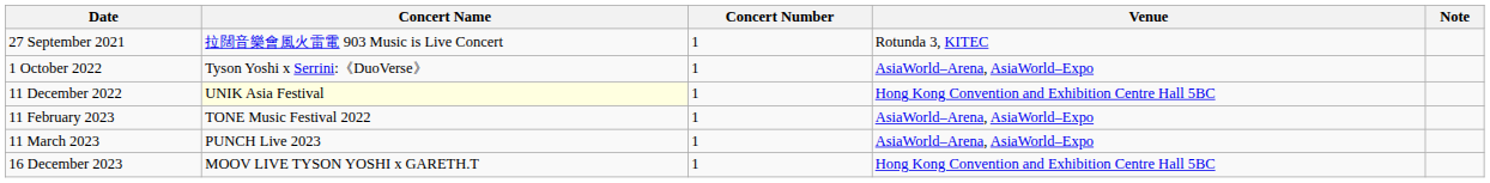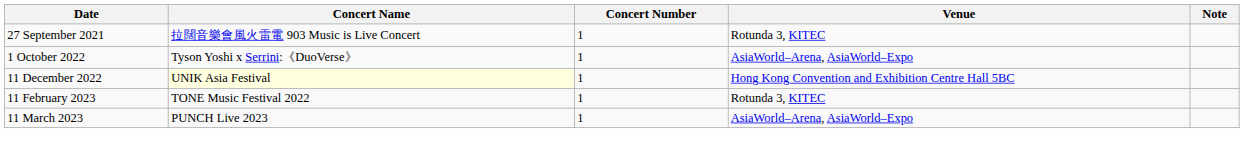11 February 2023 | Venue: AsiaWorld–Arena, AsiaWorld–Expo -> Rotunda 3, KITEC
- row: 16 December 2023 | MOOV LIVE TYSON YOSHI x GARETH.T | 1 | Hong Kong Convention and Exhibition Centre Hall 5BC
